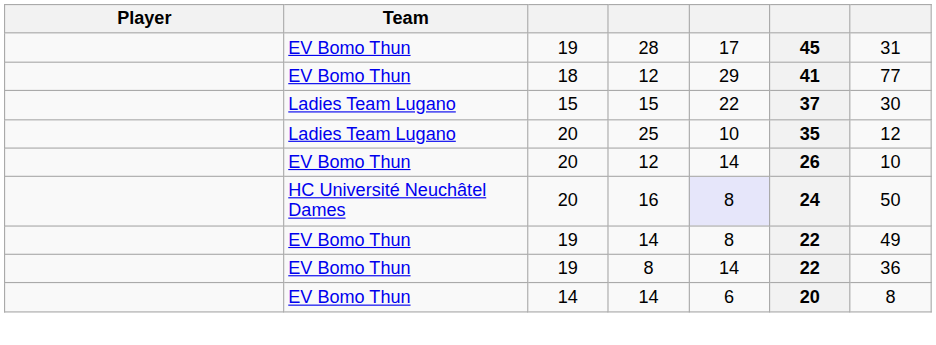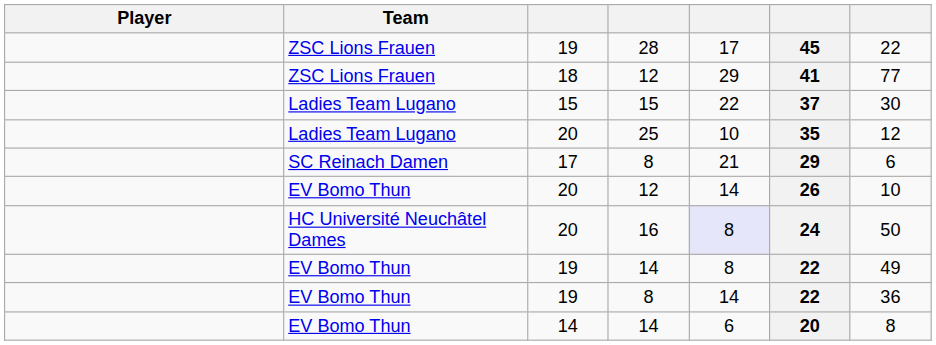28 | Team: EV Bomo Thun -> ZSC Lions Frauen
28 | column 7: 31 -> 22
18 / 12 | Team: EV Bomo Thun -> ZSC Lions Frauen
+ row: SC Reinach Damen | 17 | 8 | 21 | 29 | 6
